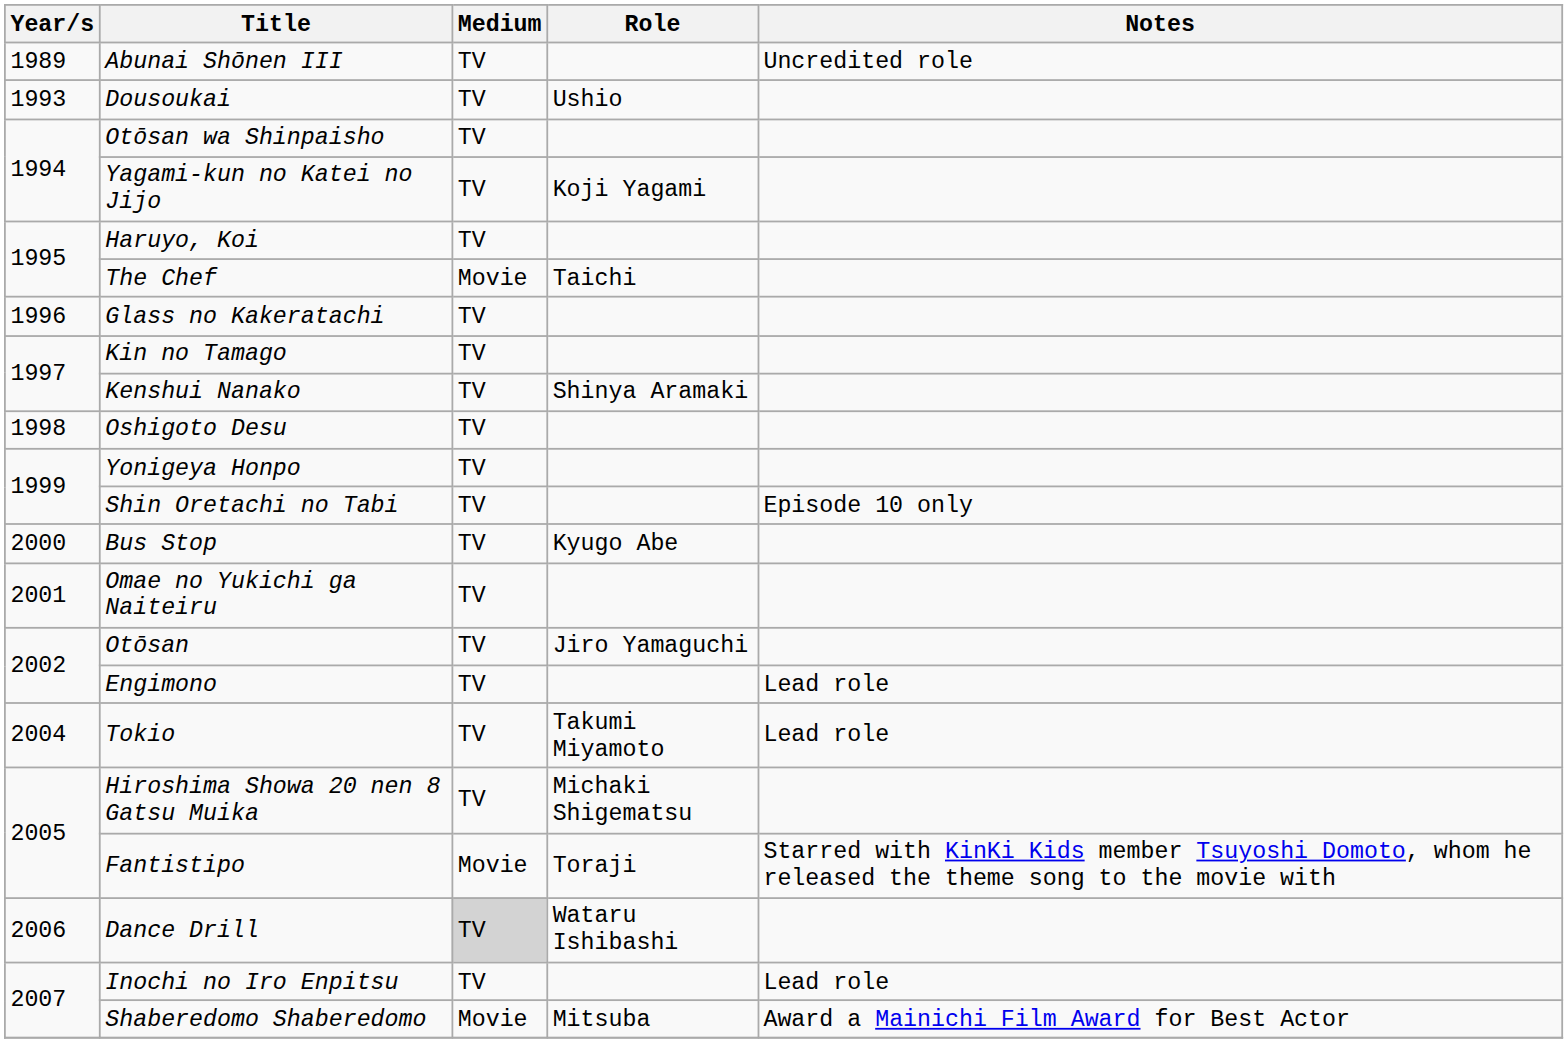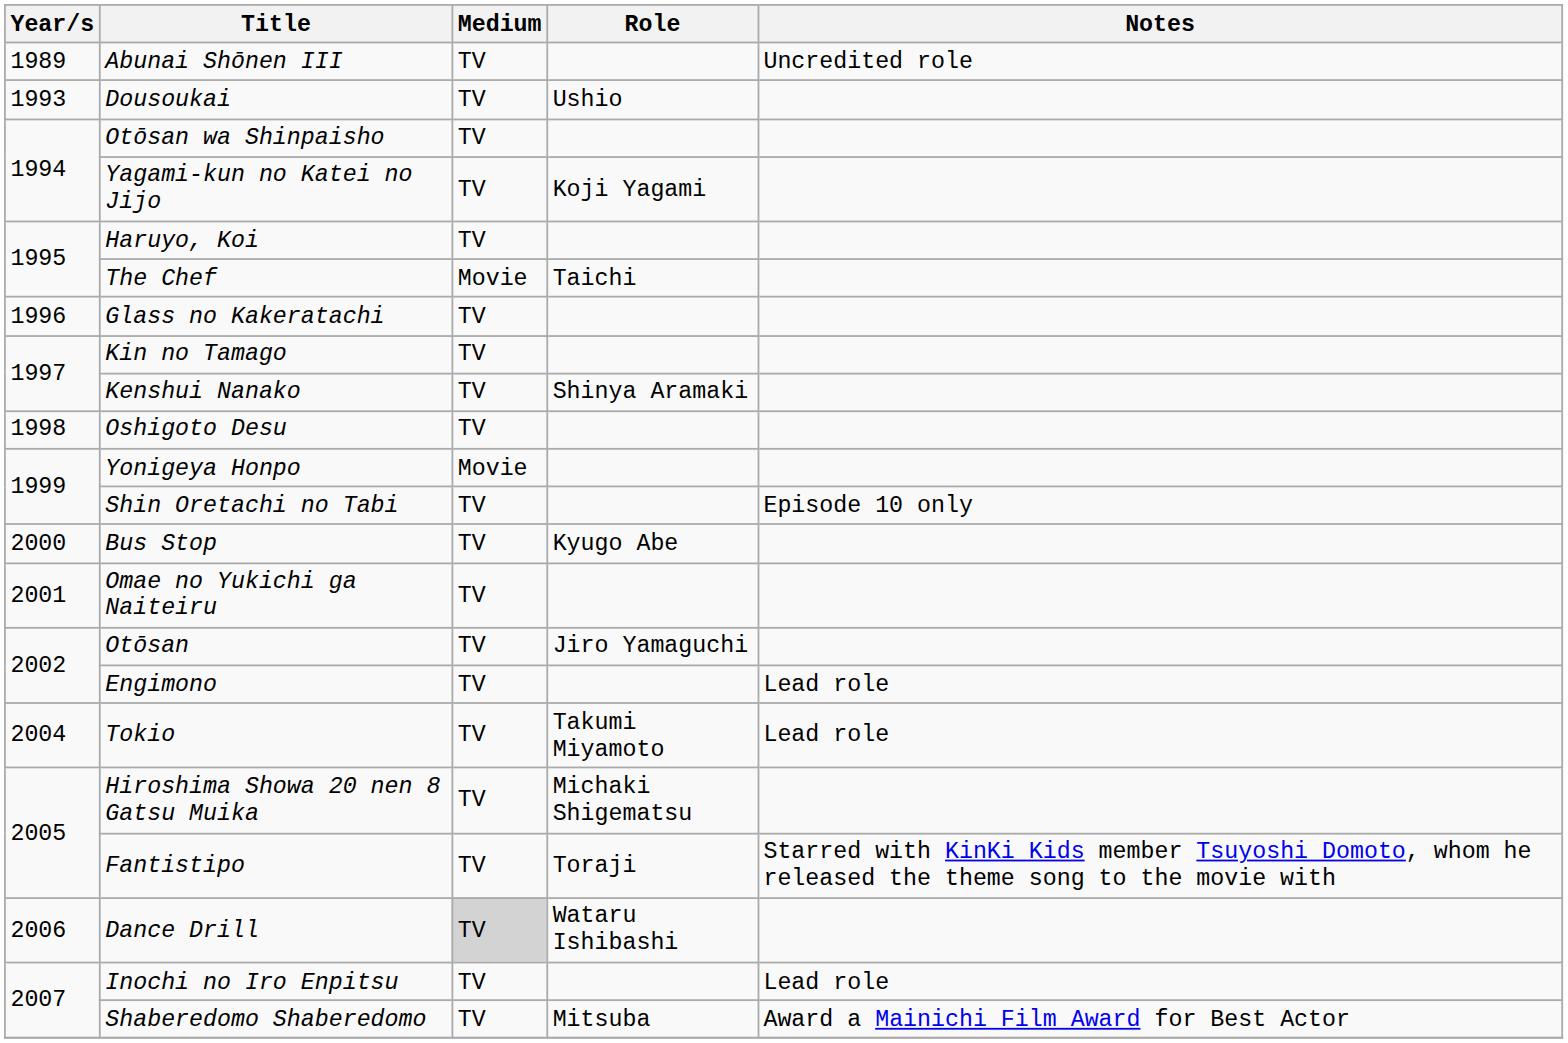Yonigeya Honpo | Medium: TV -> Movie
Fantistipo | Medium: Movie -> TV
Shaberedomo Shaberedomo | Medium: Movie -> TV
